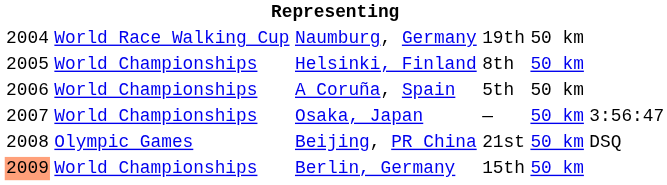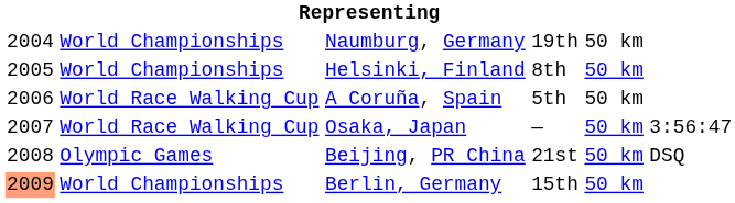Naumburg, Germany | column 2: World Race Walking Cup -> World Championships
A Coruña, Spain | column 2: World Championships -> World Race Walking Cup
Osaka, Japan | column 2: World Championships -> World Race Walking Cup
